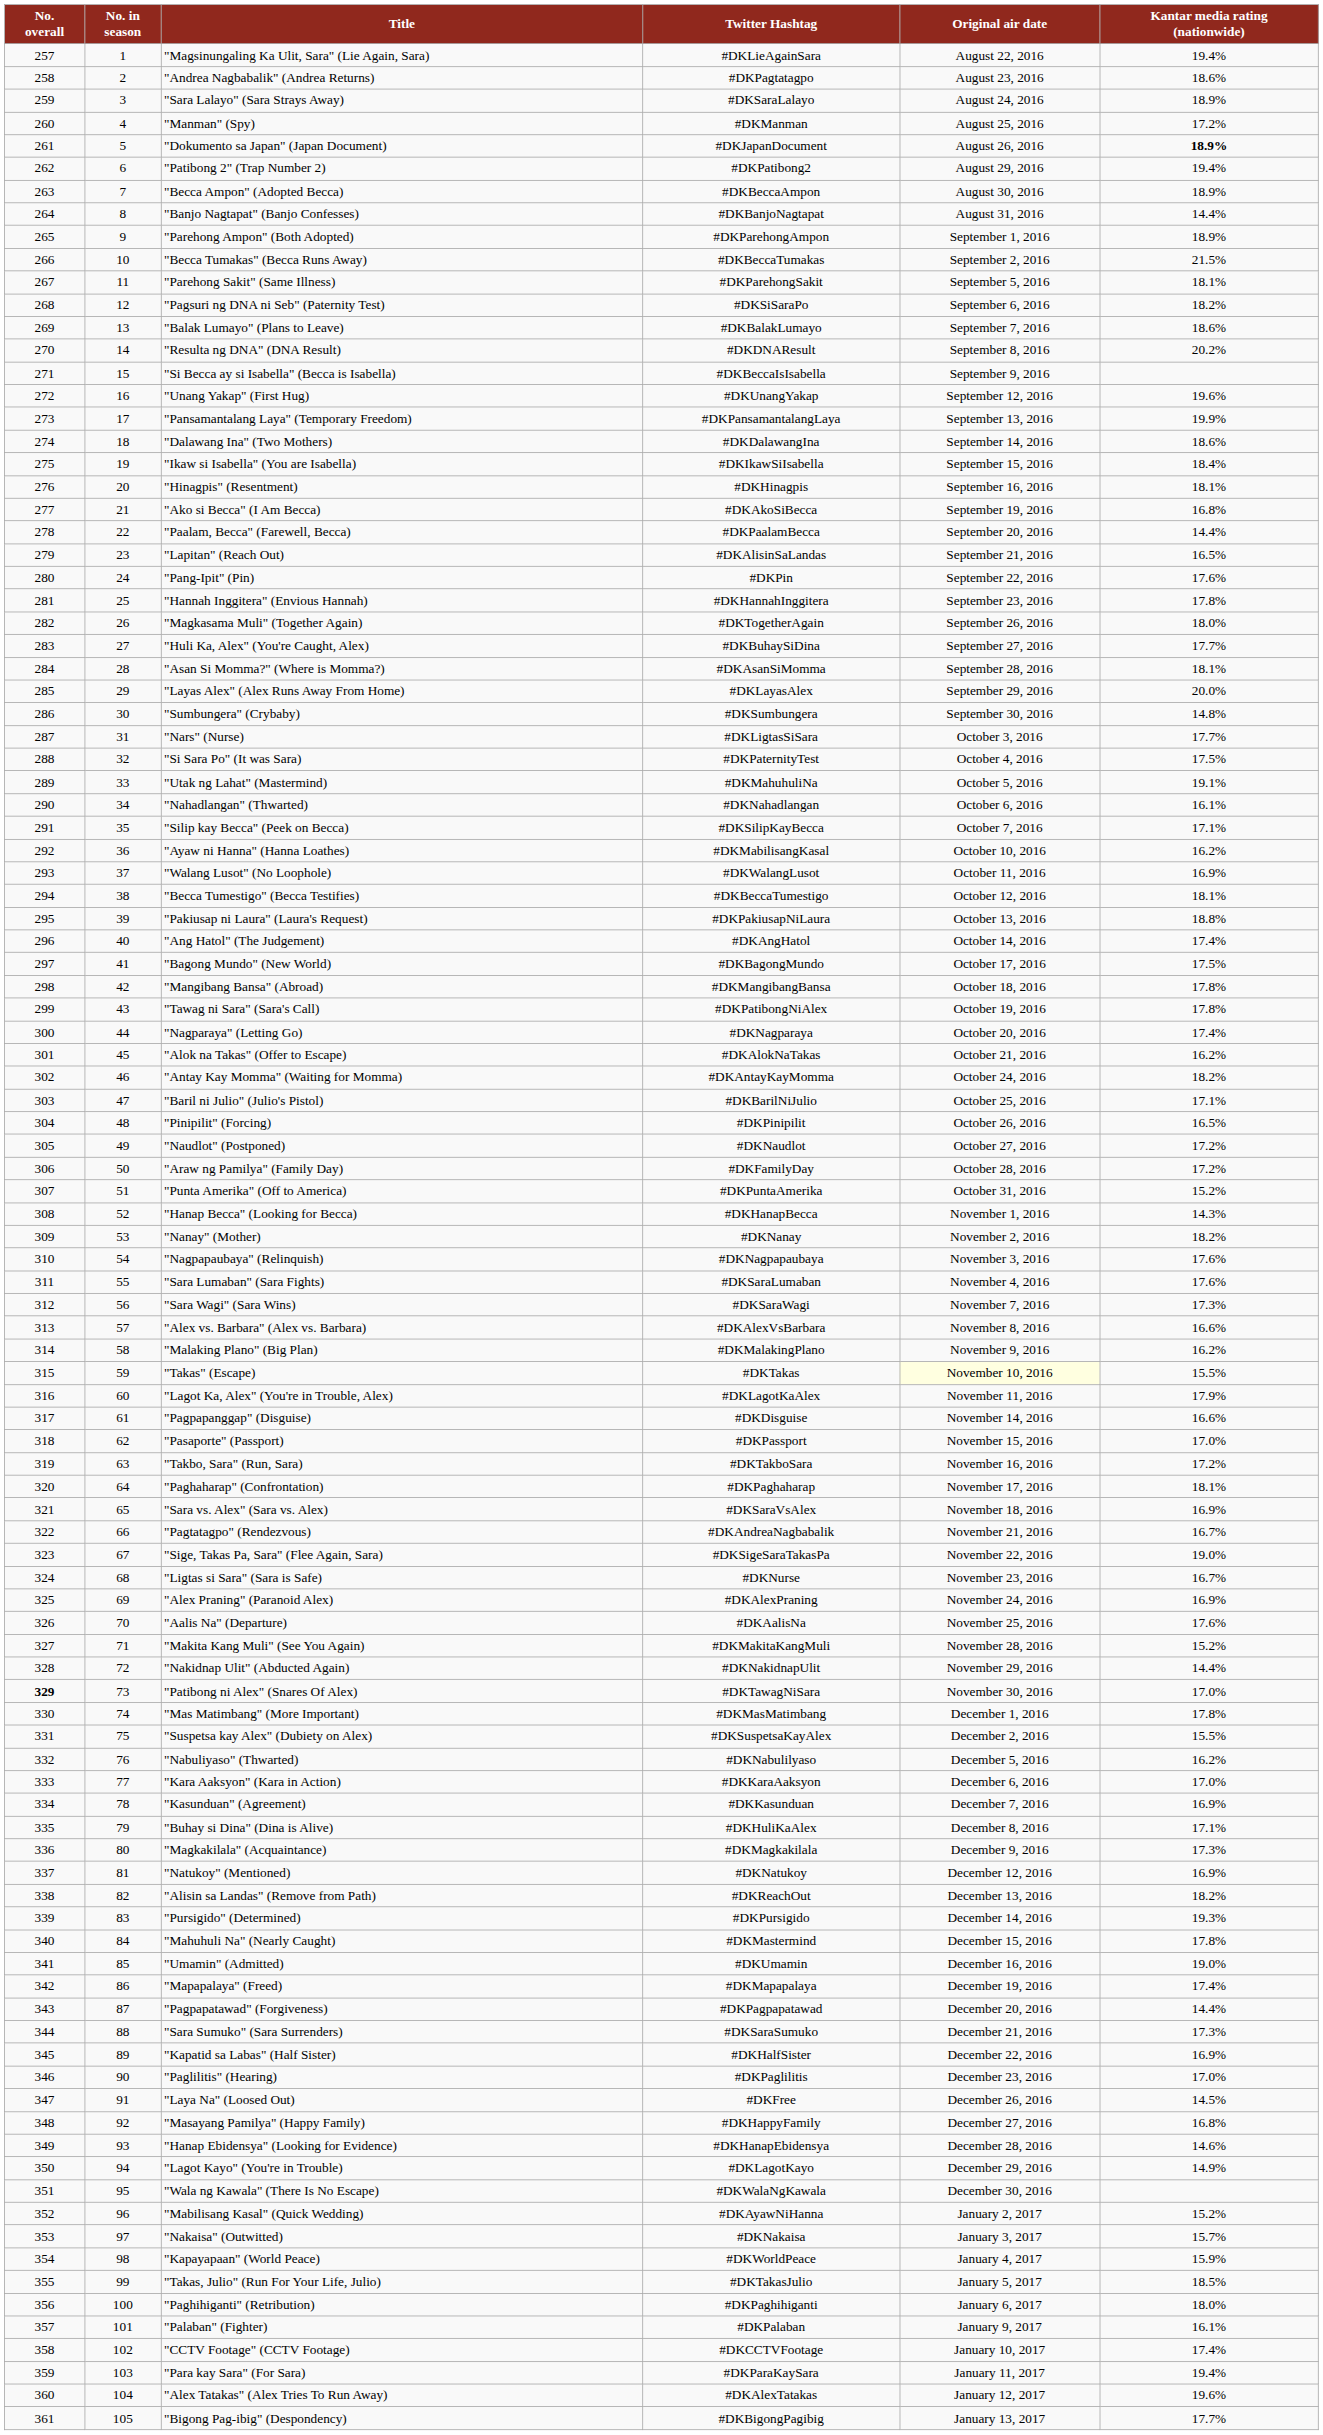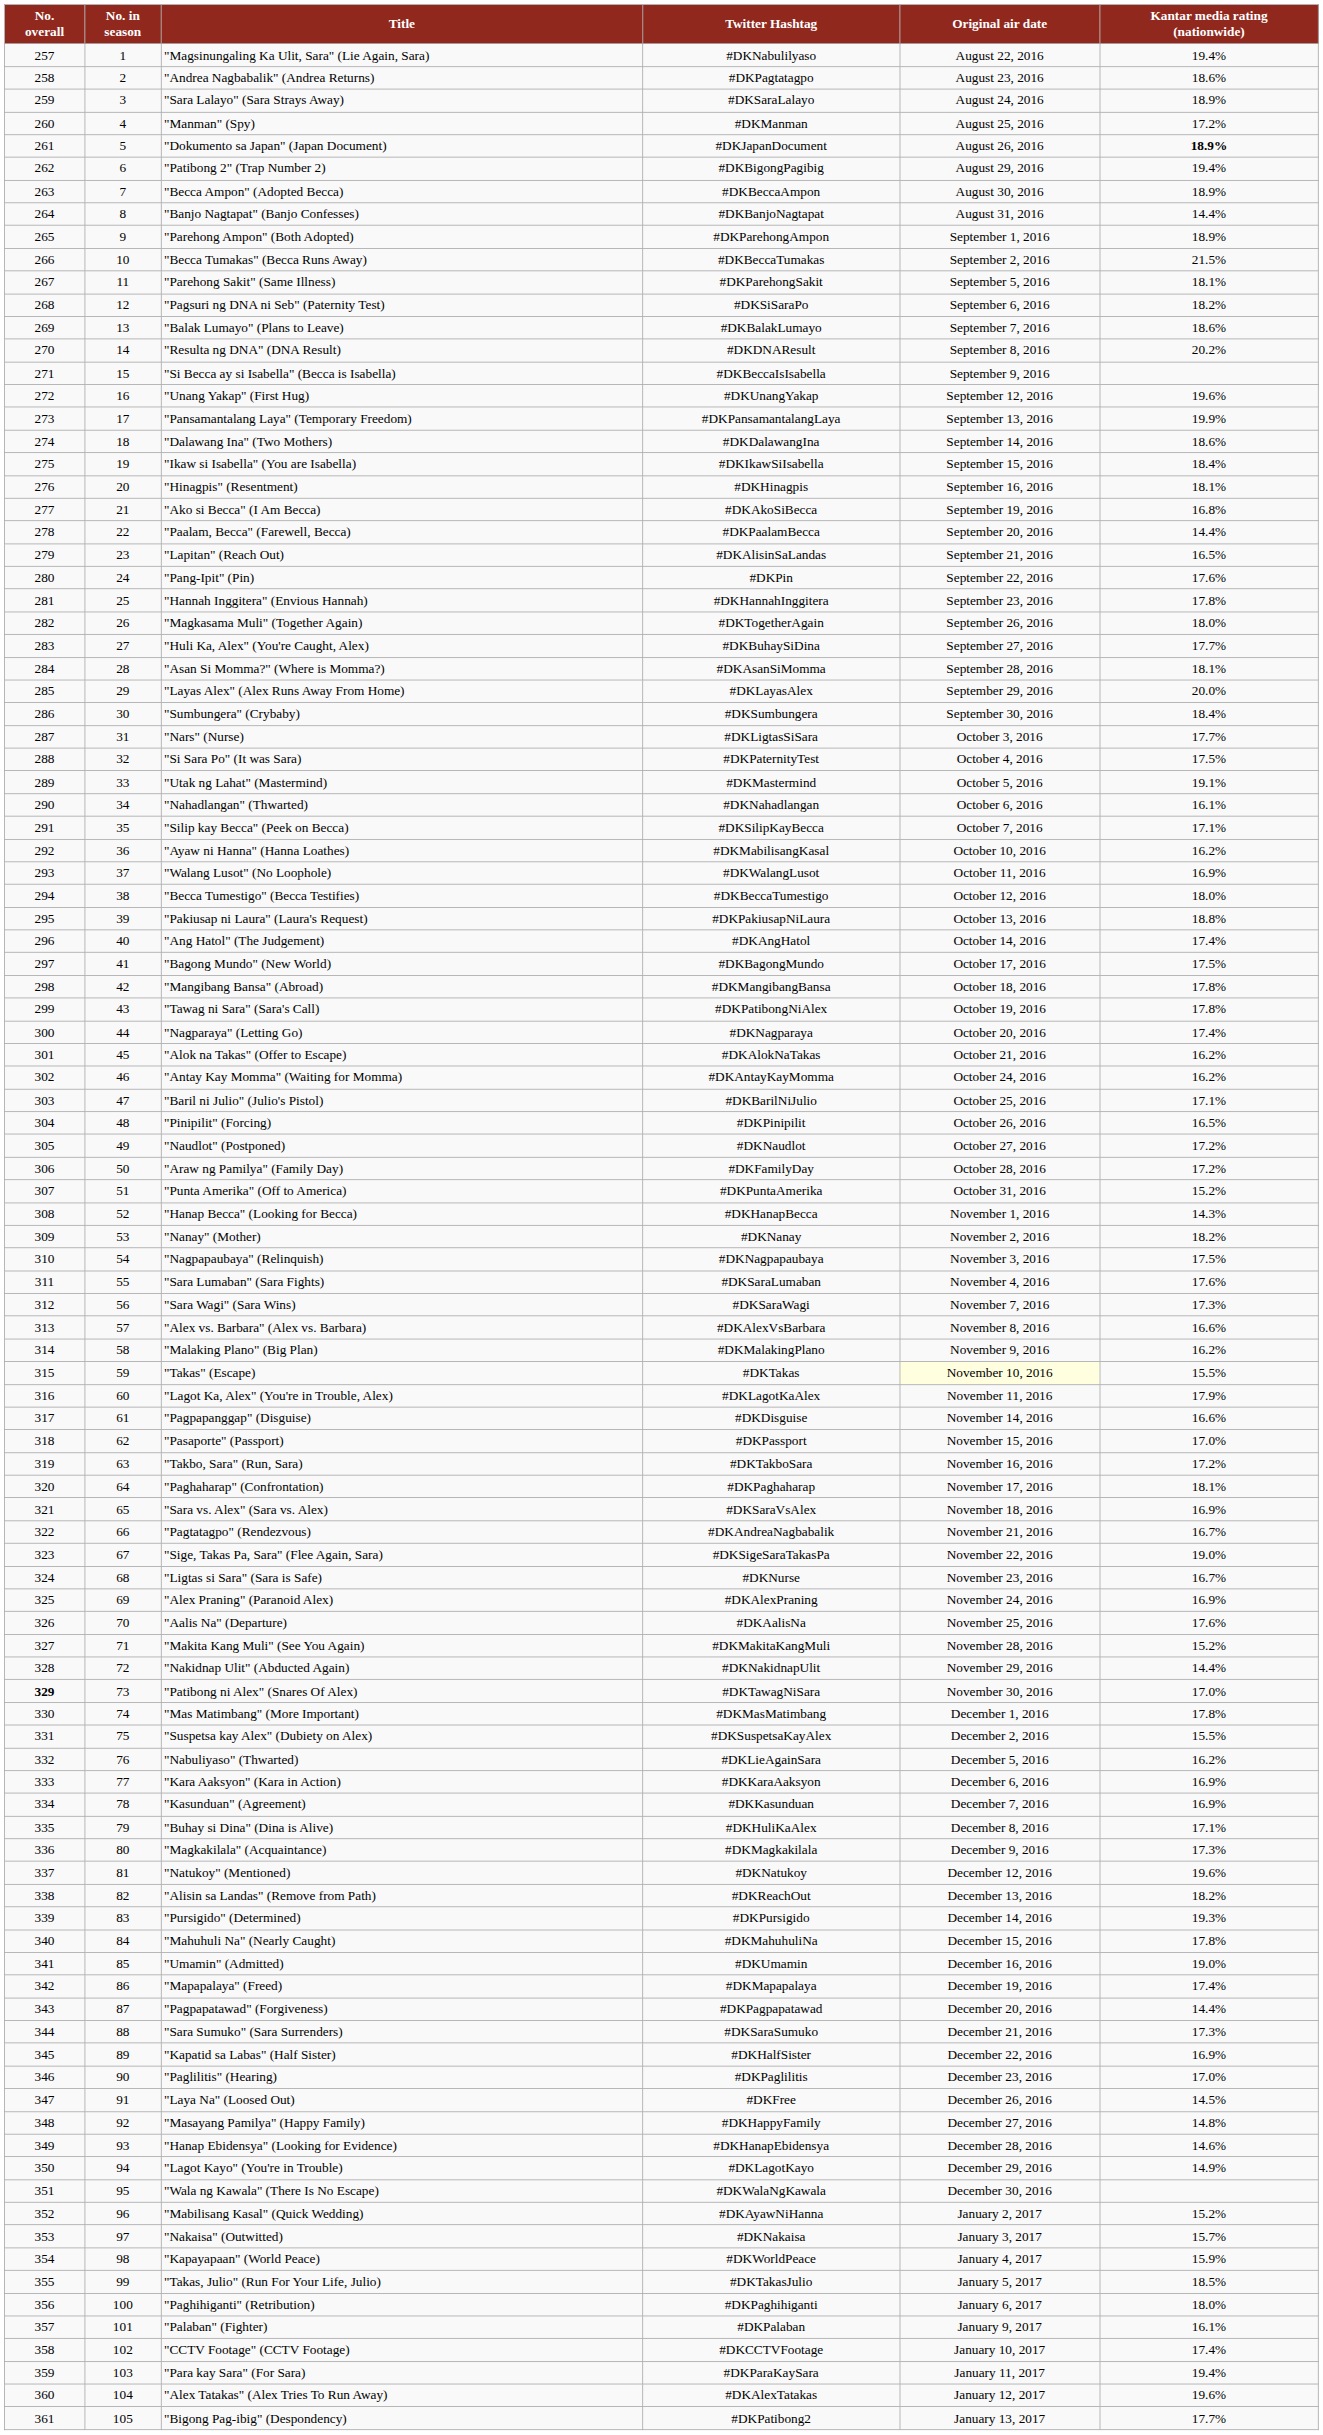"Magsinungaling Ka Ulit, Sara" (Lie Again, Sara) | Twitter Hashtag: #DKLieAgainSara -> #DKNabulilyaso
"Patibong 2" (Trap Number 2) | Twitter Hashtag: #DKPatibong2 -> #DKBigongPagibig
"Sumbungera" (Crybaby) | Kantar media rating (nationwide): 14.8% -> 18.4%
"Utak ng Lahat" (Mastermind) | Twitter Hashtag: #DKMahuhuliNa -> #DKMastermind
"Becca Tumestigo" (Becca Testifies) | Kantar media rating (nationwide): 18.1% -> 18.0%
"Antay Kay Momma" (Waiting for Momma) | Kantar media rating (nationwide): 18.2% -> 16.2%
"Nagpapaubaya" (Relinquish) | Kantar media rating (nationwide): 17.6% -> 17.5%
"Nabuliyaso" (Thwarted) | Twitter Hashtag: #DKNabulilyaso -> #DKLieAgainSara
"Kara Aaksyon" (Kara in Action) | Kantar media rating (nationwide): 17.0% -> 16.9%
"Natukoy" (Mentioned) | Kantar media rating (nationwide): 16.9% -> 19.6%
"Mahuhuli Na" (Nearly Caught) | Twitter Hashtag: #DKMastermind -> #DKMahuhuliNa
"Masayang Pamilya" (Happy Family) | Kantar media rating (nationwide): 16.8% -> 14.8%
"Bigong Pag-ibig" (Despondency) | Twitter Hashtag: #DKBigongPagibig -> #DKPatibong2
